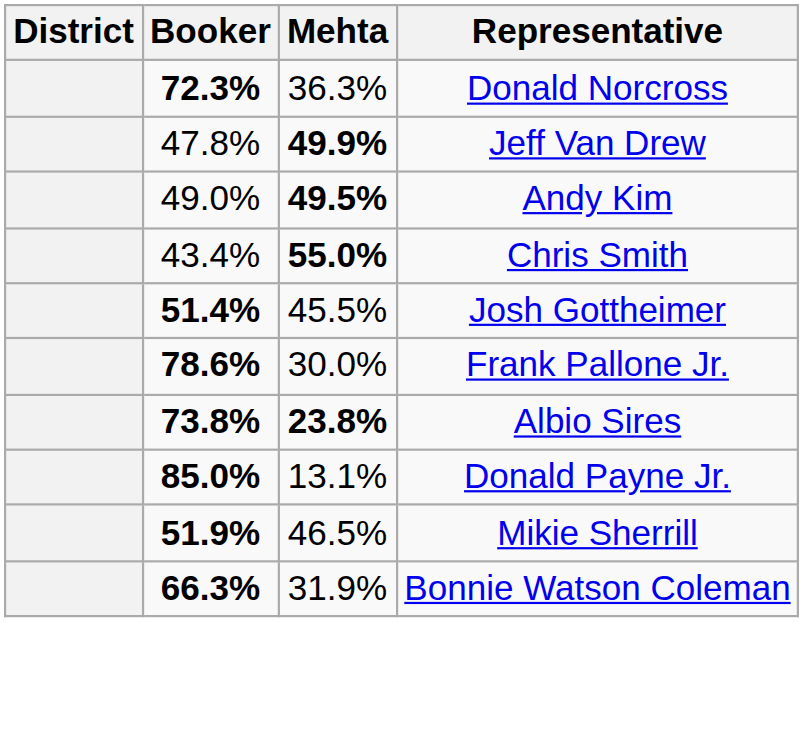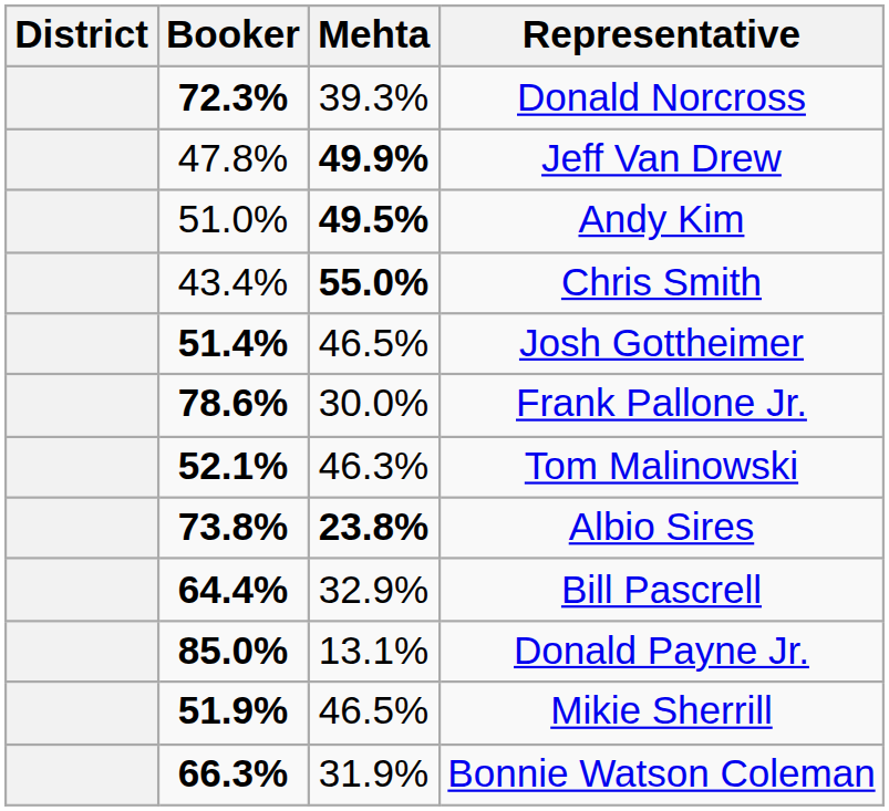Donald Norcross | Mehta: 36.3% -> 39.3%
Andy Kim | Booker: 49.0% -> 51.0%
Josh Gottheimer | Mehta: 45.5% -> 46.5%
+ row: 52.1% | 46.3% | Tom Malinowski
+ row: 64.4% | 32.9% | Bill Pascrell
